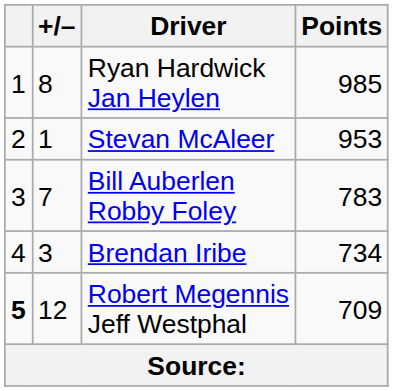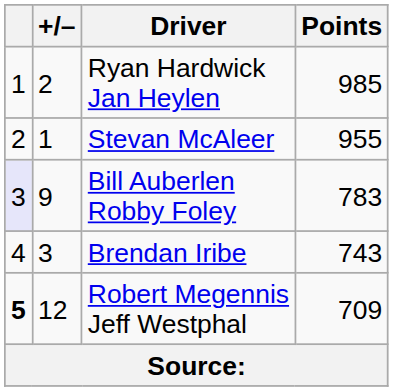Ryan Hardwick Jan Heylen | +/–: 8 -> 2
Stevan McAleer | Points: 953 -> 955
Bill Auberlen Robby Foley | column 1: no background -> lavender background
Bill Auberlen Robby Foley | +/–: 7 -> 9
Brendan Iribe | Points: 734 -> 743
